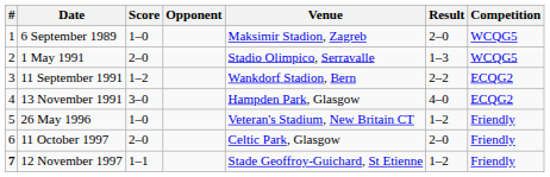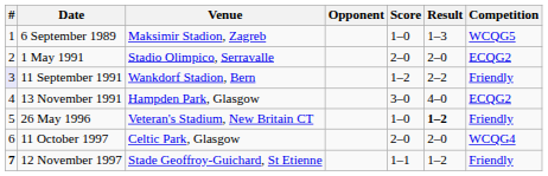columns swapped: Venue <-> Score
6 September 1989 | Result: 2–0 -> 1–3
1 May 1991 | Result: 1–3 -> 2–0
1 May 1991 | Competition: WCQG5 -> ECQG2
11 September 1991 | #: no background -> lavender background
11 September 1991 | Competition: ECQG2 -> Friendly
26 May 1996 | Result: normal -> bold
11 October 1997 | Competition: Friendly -> WCQG4
